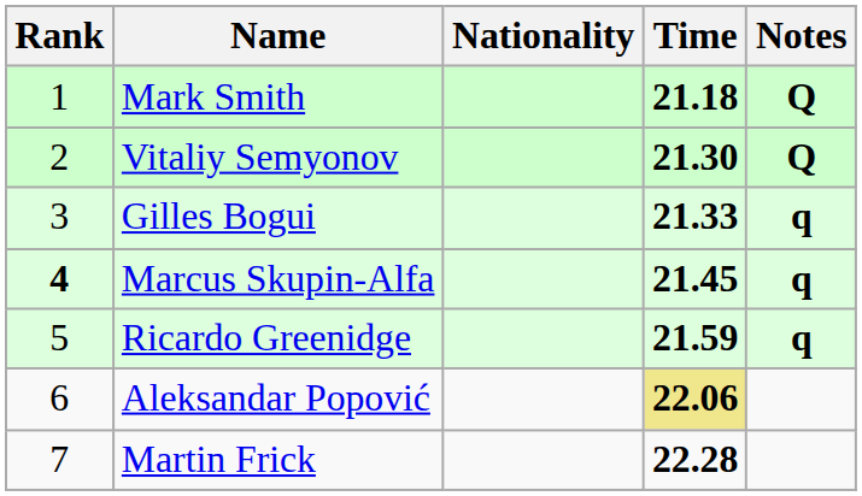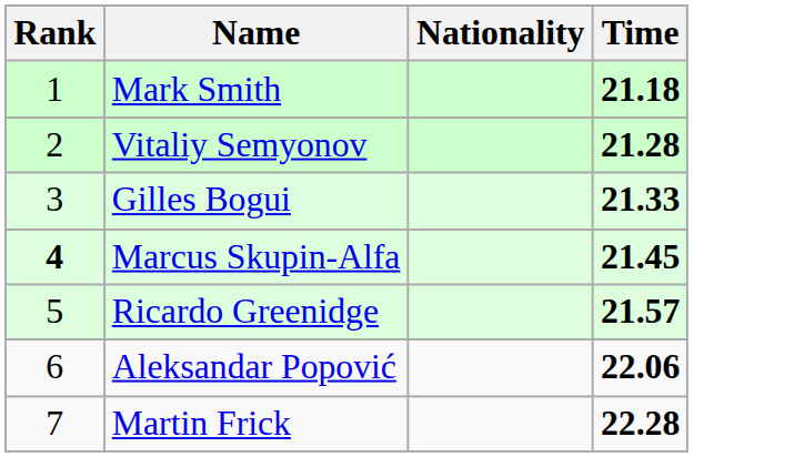- column: Notes | Q | Q | q | q | q
Vitaliy Semyonov | Time: 21.30 -> 21.28
Ricardo Greenidge | Time: 21.59 -> 21.57
Aleksandar Popović | Time: khaki background -> no background
